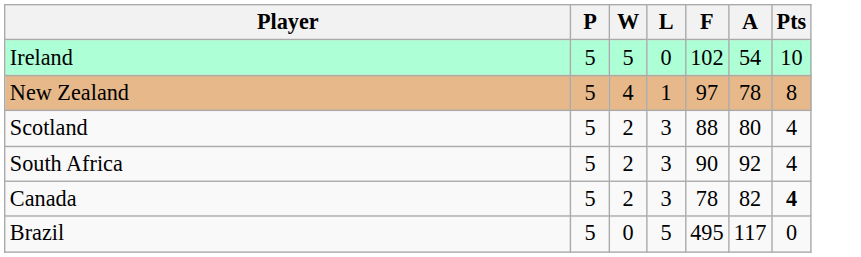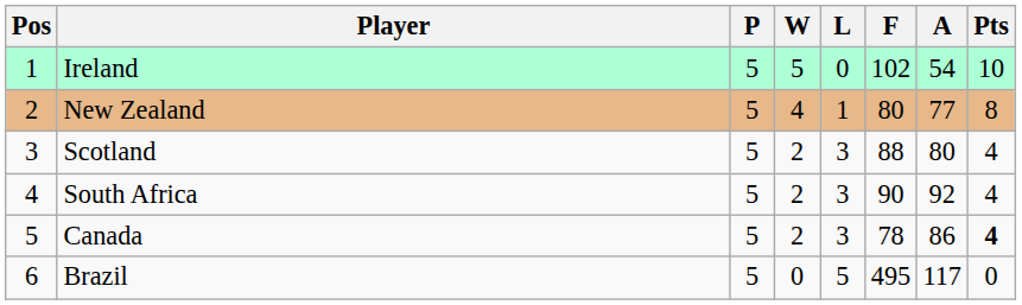+ column: Pos | 1 | 2 | 3 | 4 | 5 | 6
New Zealand | F: 97 -> 80
New Zealand | A: 78 -> 77
Canada | A: 82 -> 86
